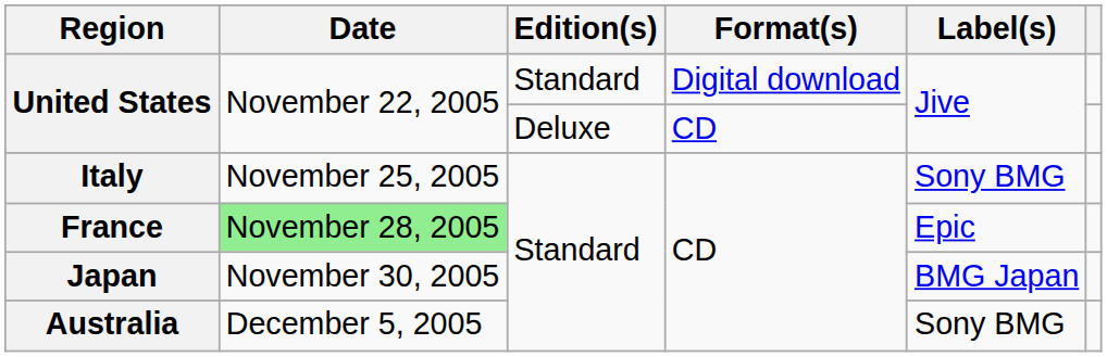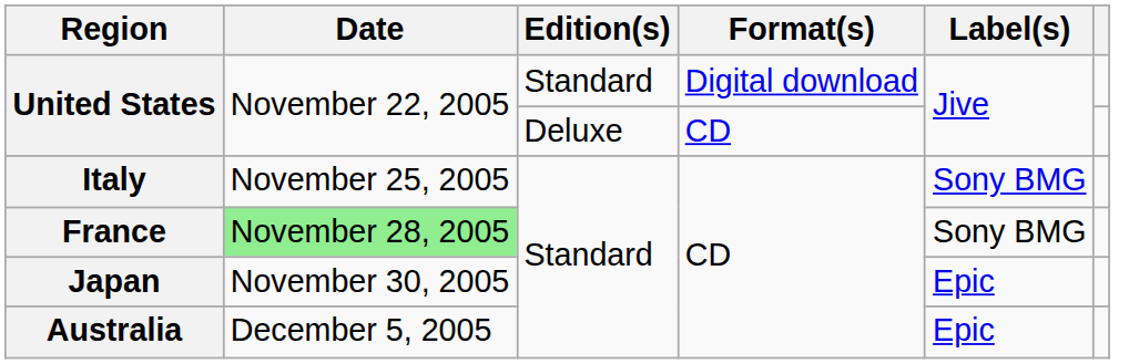France | Label(s): Epic -> Sony BMG
Japan | Label(s): BMG Japan -> Epic
Australia | Label(s): Sony BMG -> Epic
